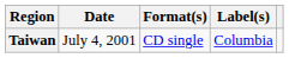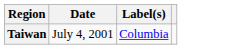- column: Format(s) | CD single
